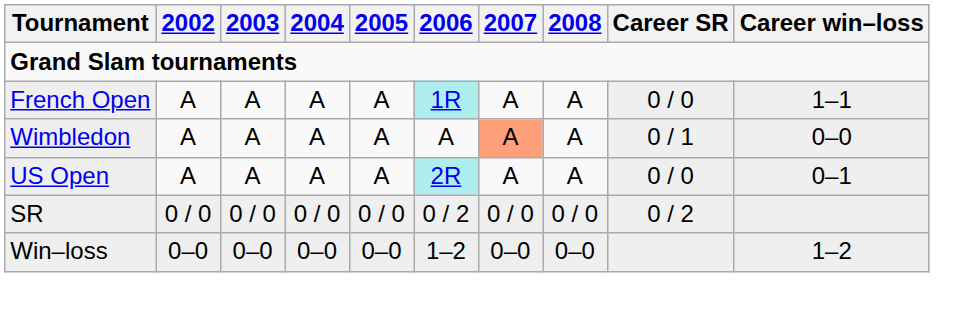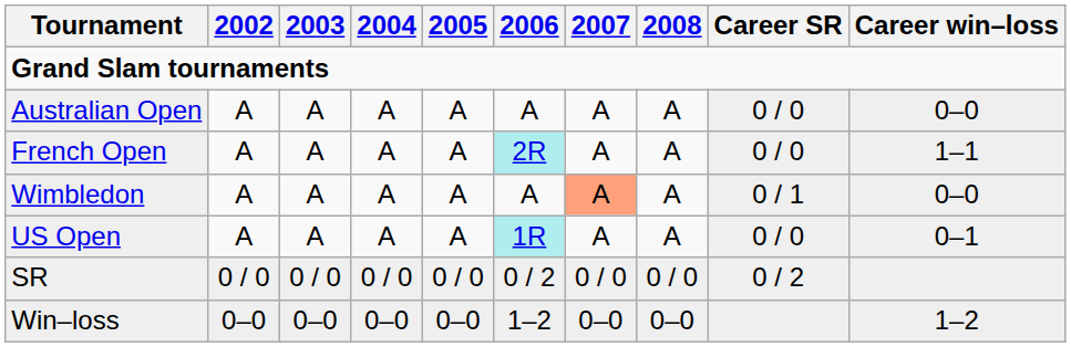+ row: Australian Open | A | A | A | A | A | A | A | 0 / 0 | 0–0
French Open | 2006: 1R -> 2R
US Open | 2006: 2R -> 1R
